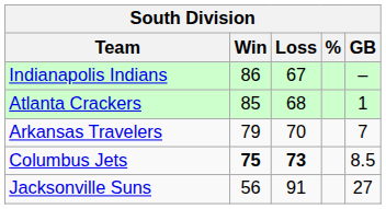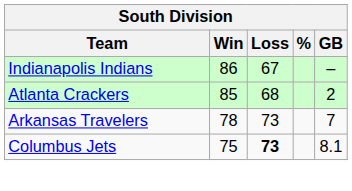Atlanta Crackers | GB: 1 -> 2
Arkansas Travelers | Win: 79 -> 78
Arkansas Travelers | Loss: 70 -> 73
Columbus Jets | Win: bold -> normal
Columbus Jets | GB: 8.5 -> 8.1
- row: Jacksonville Suns | 56 | 91 | 27
